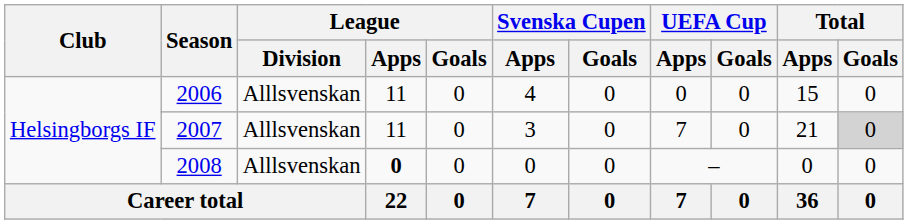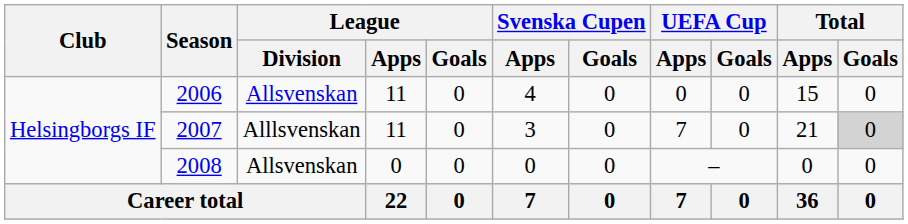2006 | League / Division: Alllsvenskan -> Allsvenskan
2008 | League / Division: Alllsvenskan -> Allsvenskan
2008 | League / Apps: bold -> normal
